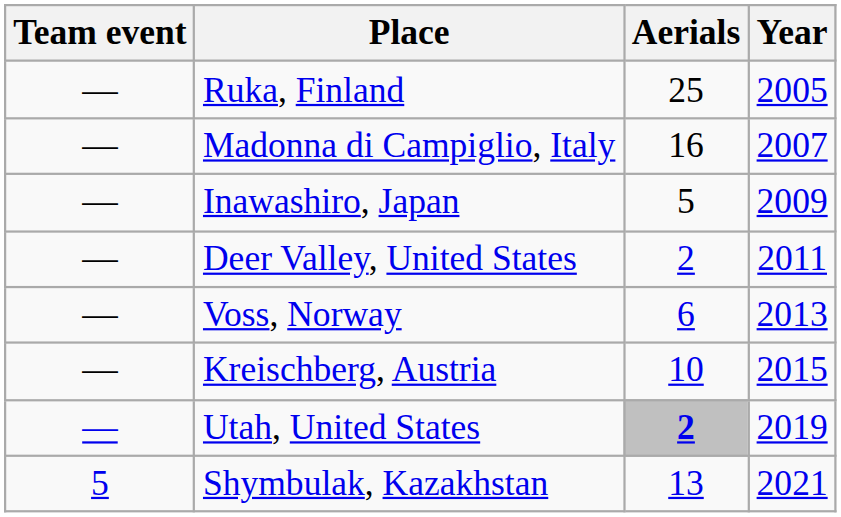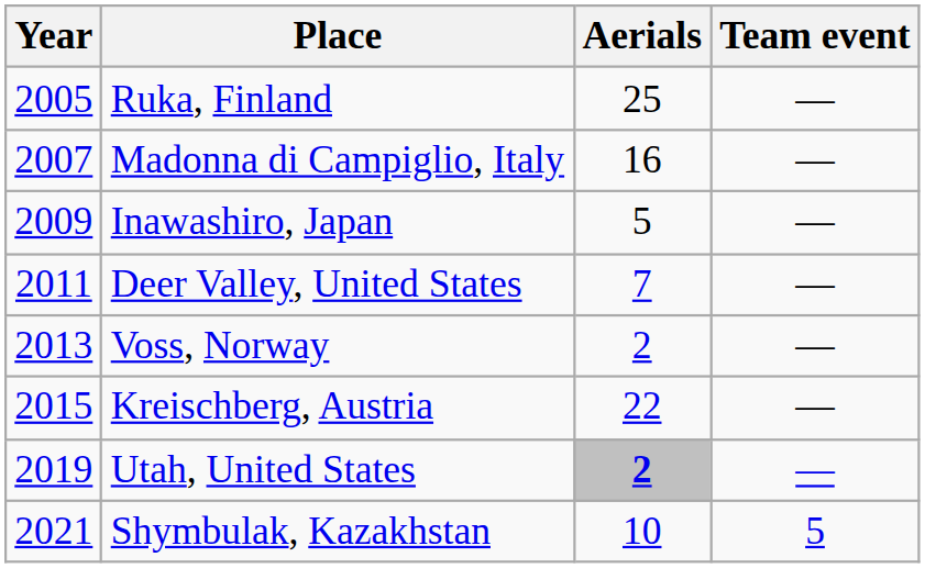columns swapped: Year <-> Team event
Deer Valley, United States | Aerials: 2 -> 7
Voss, Norway | Aerials: 6 -> 2
Kreischberg, Austria | Aerials: 10 -> 22
Shymbulak, Kazakhstan | Aerials: 13 -> 10
